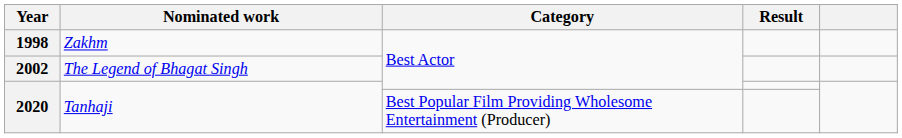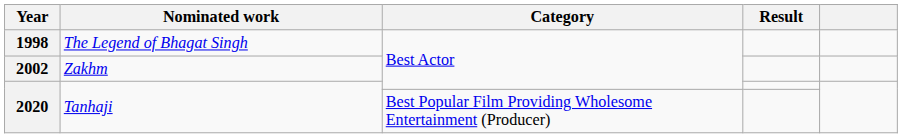1998 | Nominated work: Zakhm -> The Legend of Bhagat Singh
2002 | Nominated work: The Legend of Bhagat Singh -> Zakhm
